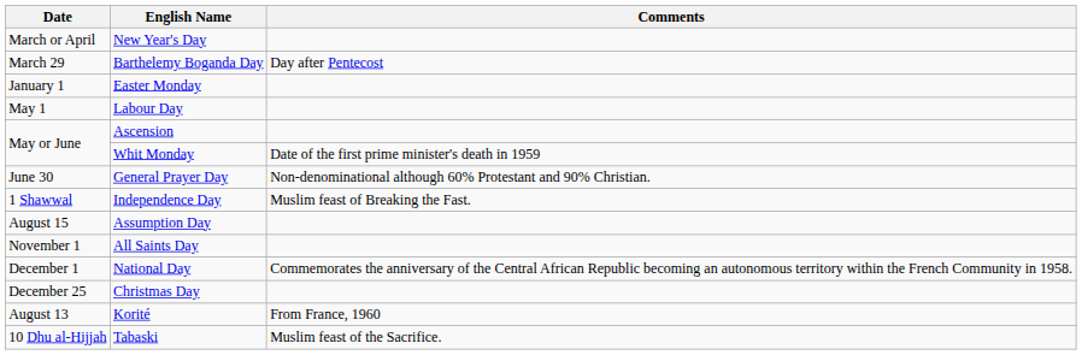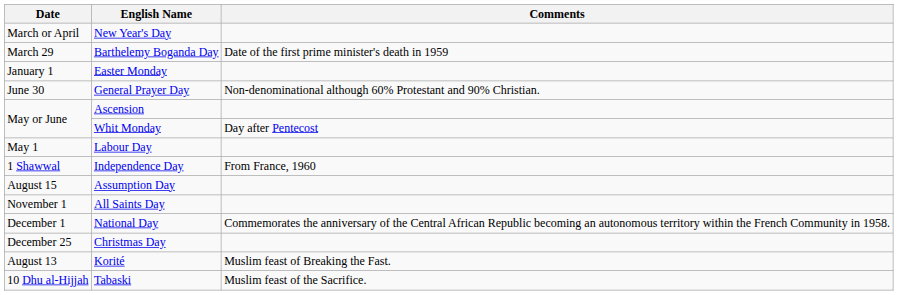Barthelemy Boganda Day | Comments: Day after Pentecost -> Date of the first prime minister's death in 1959
rows swapped: Labour Day <-> General Prayer Day
Whit Monday | Comments: Date of the first prime minister's death in 1959 -> Day after Pentecost
Independence Day | Comments: Muslim feast of Breaking the Fast. -> From France, 1960
Korité | Comments: From France, 1960 -> Muslim feast of Breaking the Fast.
